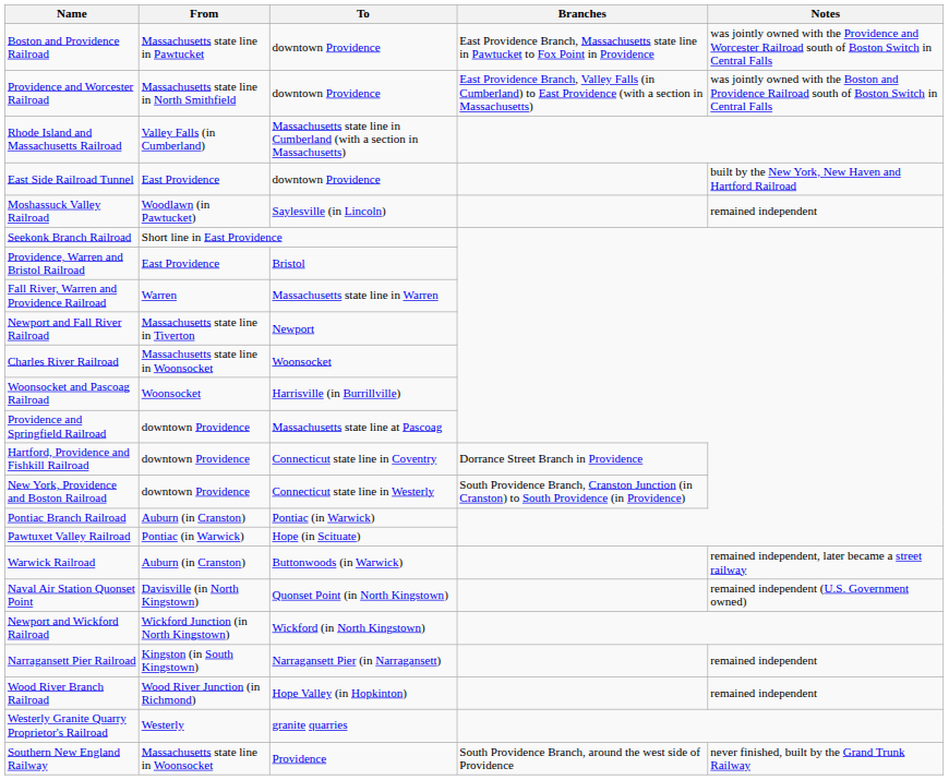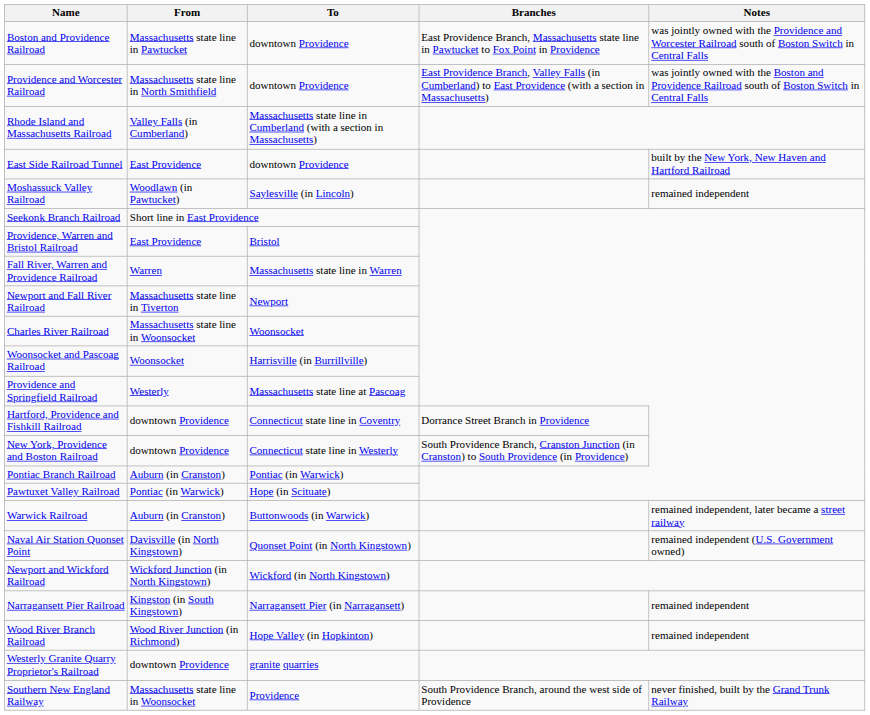Providence and Springfield Railroad | From: downtown Providence -> Westerly
Westerly Granite Quarry Proprietor's Railroad | From: Westerly -> downtown Providence
